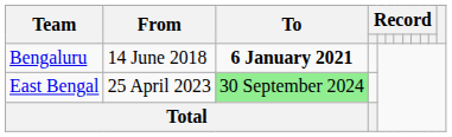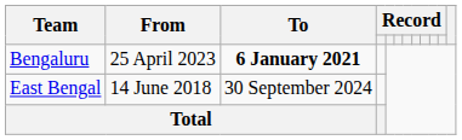Bengaluru | From: 14 June 2018 -> 25 April 2023
East Bengal | From: 25 April 2023 -> 14 June 2018
East Bengal | To: lightgreen background -> no background
